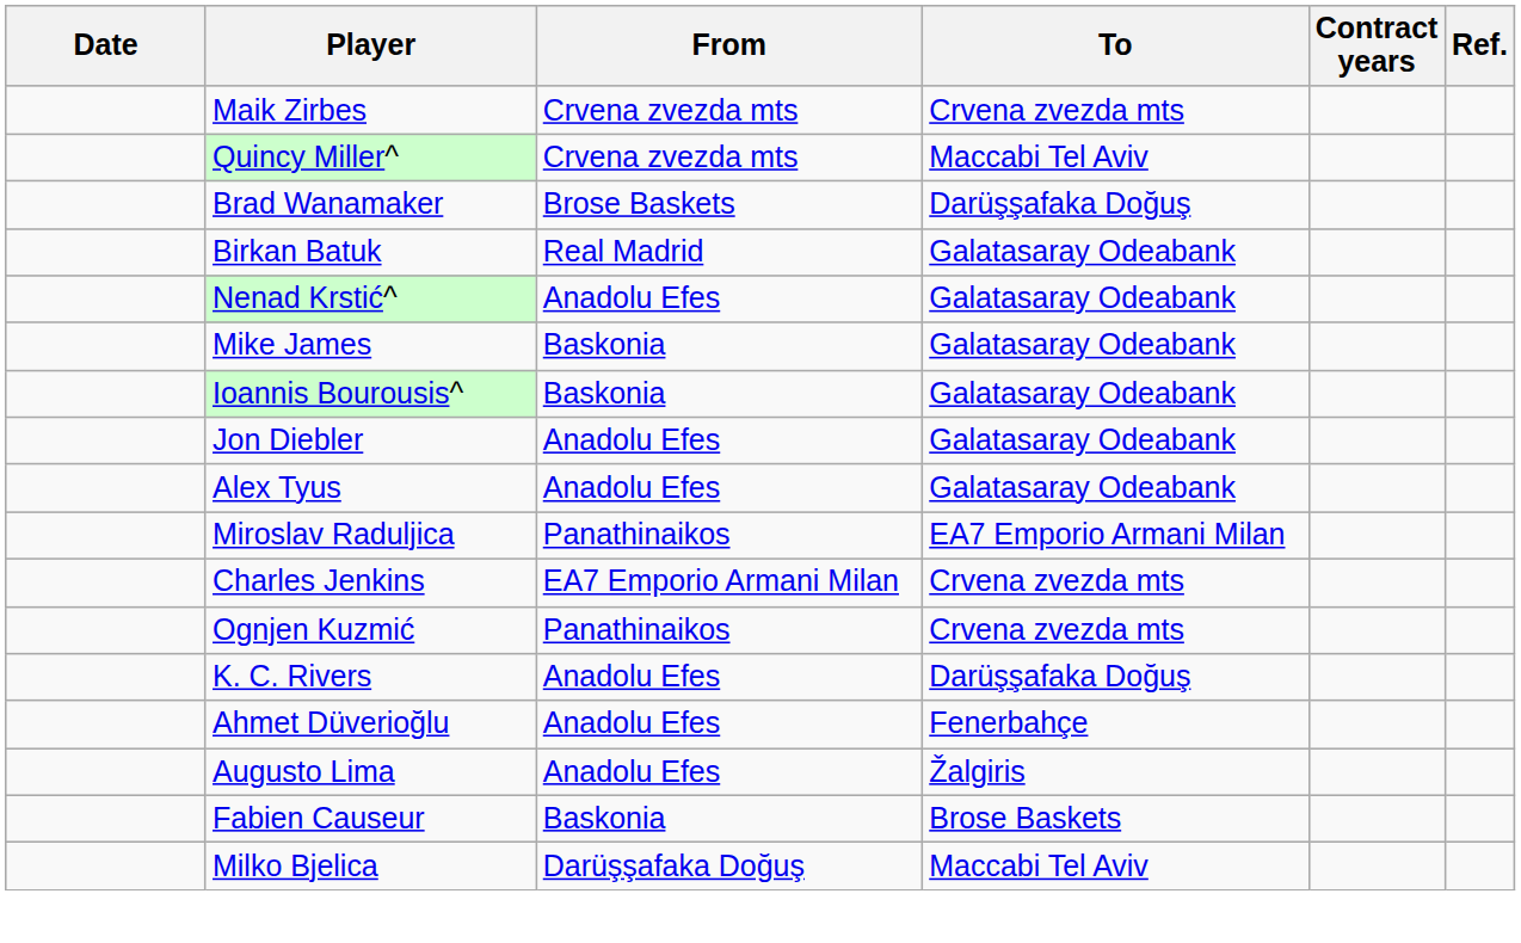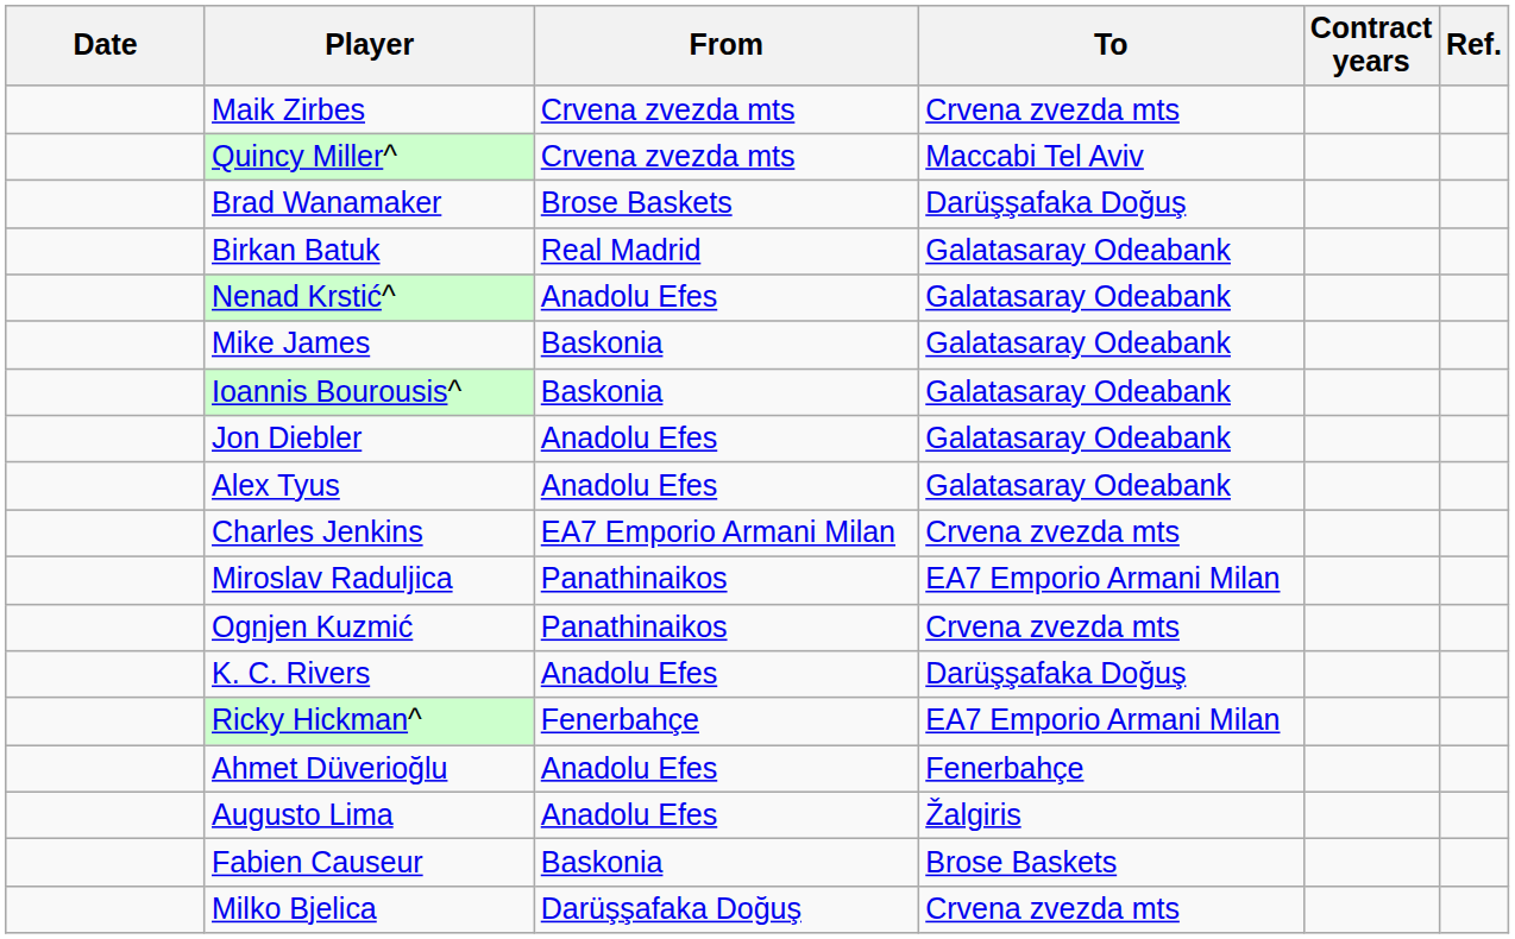rows swapped: Miroslav Raduljica <-> Charles Jenkins
+ row: Ricky Hickman^ | Fenerbahçe | EA7 Emporio Armani Milan
Milko Bjelica | To: Maccabi Tel Aviv -> Crvena zvezda mts
